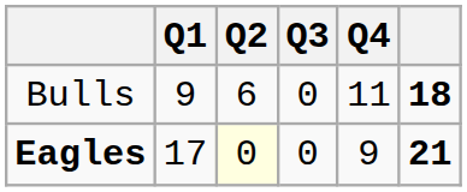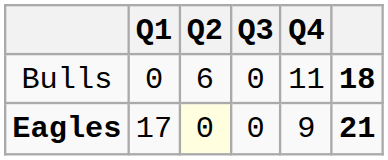Bulls | Q1: 9 -> 0
